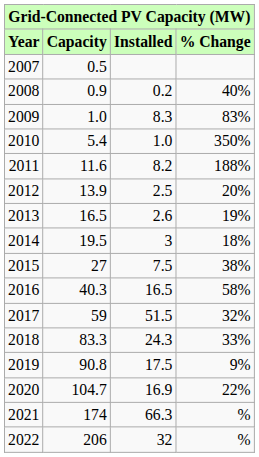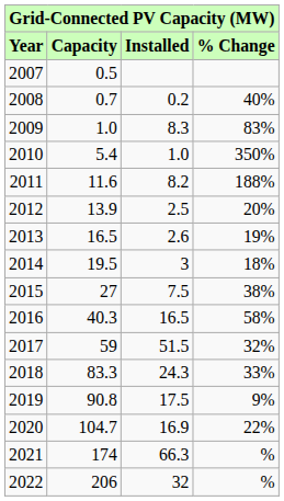2008 | Capacity: 0.9 -> 0.7
